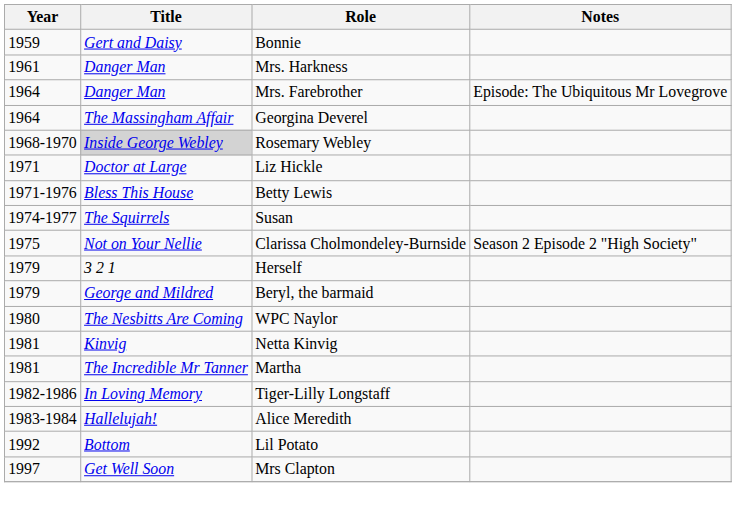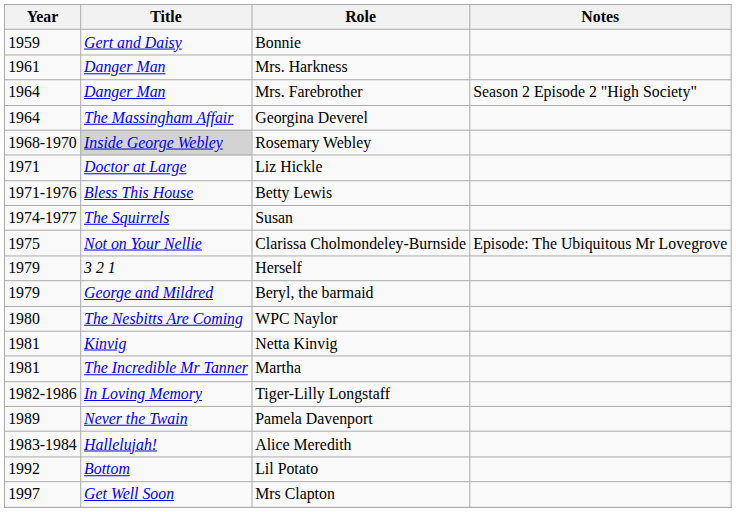Mrs. Farebrother | Notes: Episode: The Ubiquitous Mr Lovegrove -> Season 2 Episode 2 "High Society"
Clarissa Cholmondeley-Burnside | Notes: Season 2 Episode 2 "High Society" -> Episode: The Ubiquitous Mr Lovegrove
+ row: 1989 | Never the Twain | Pamela Davenport
